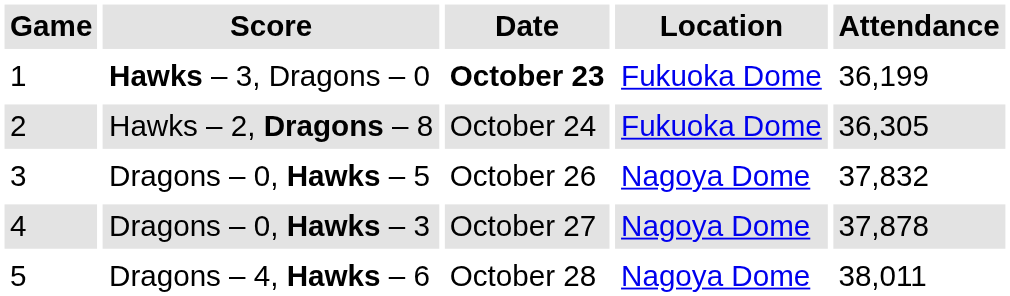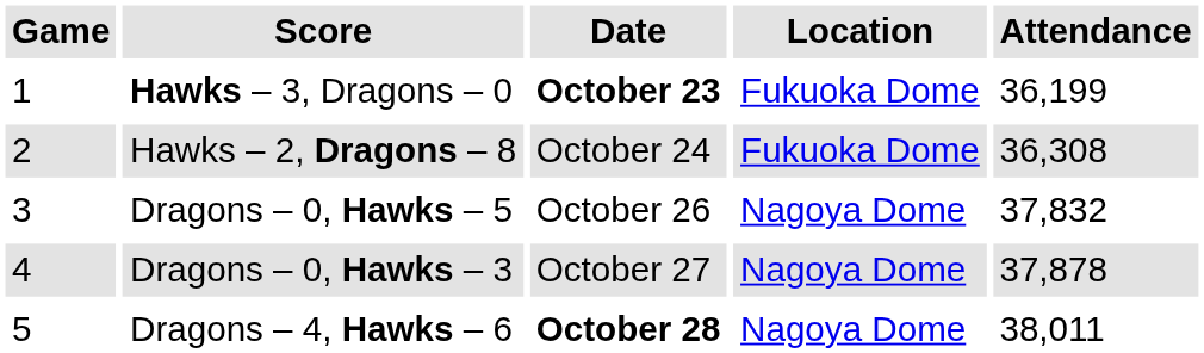Hawks – 2, Dragons – 8 | Attendance: 36,305 -> 36,308
Dragons – 4, Hawks – 6 | Date: normal -> bold
